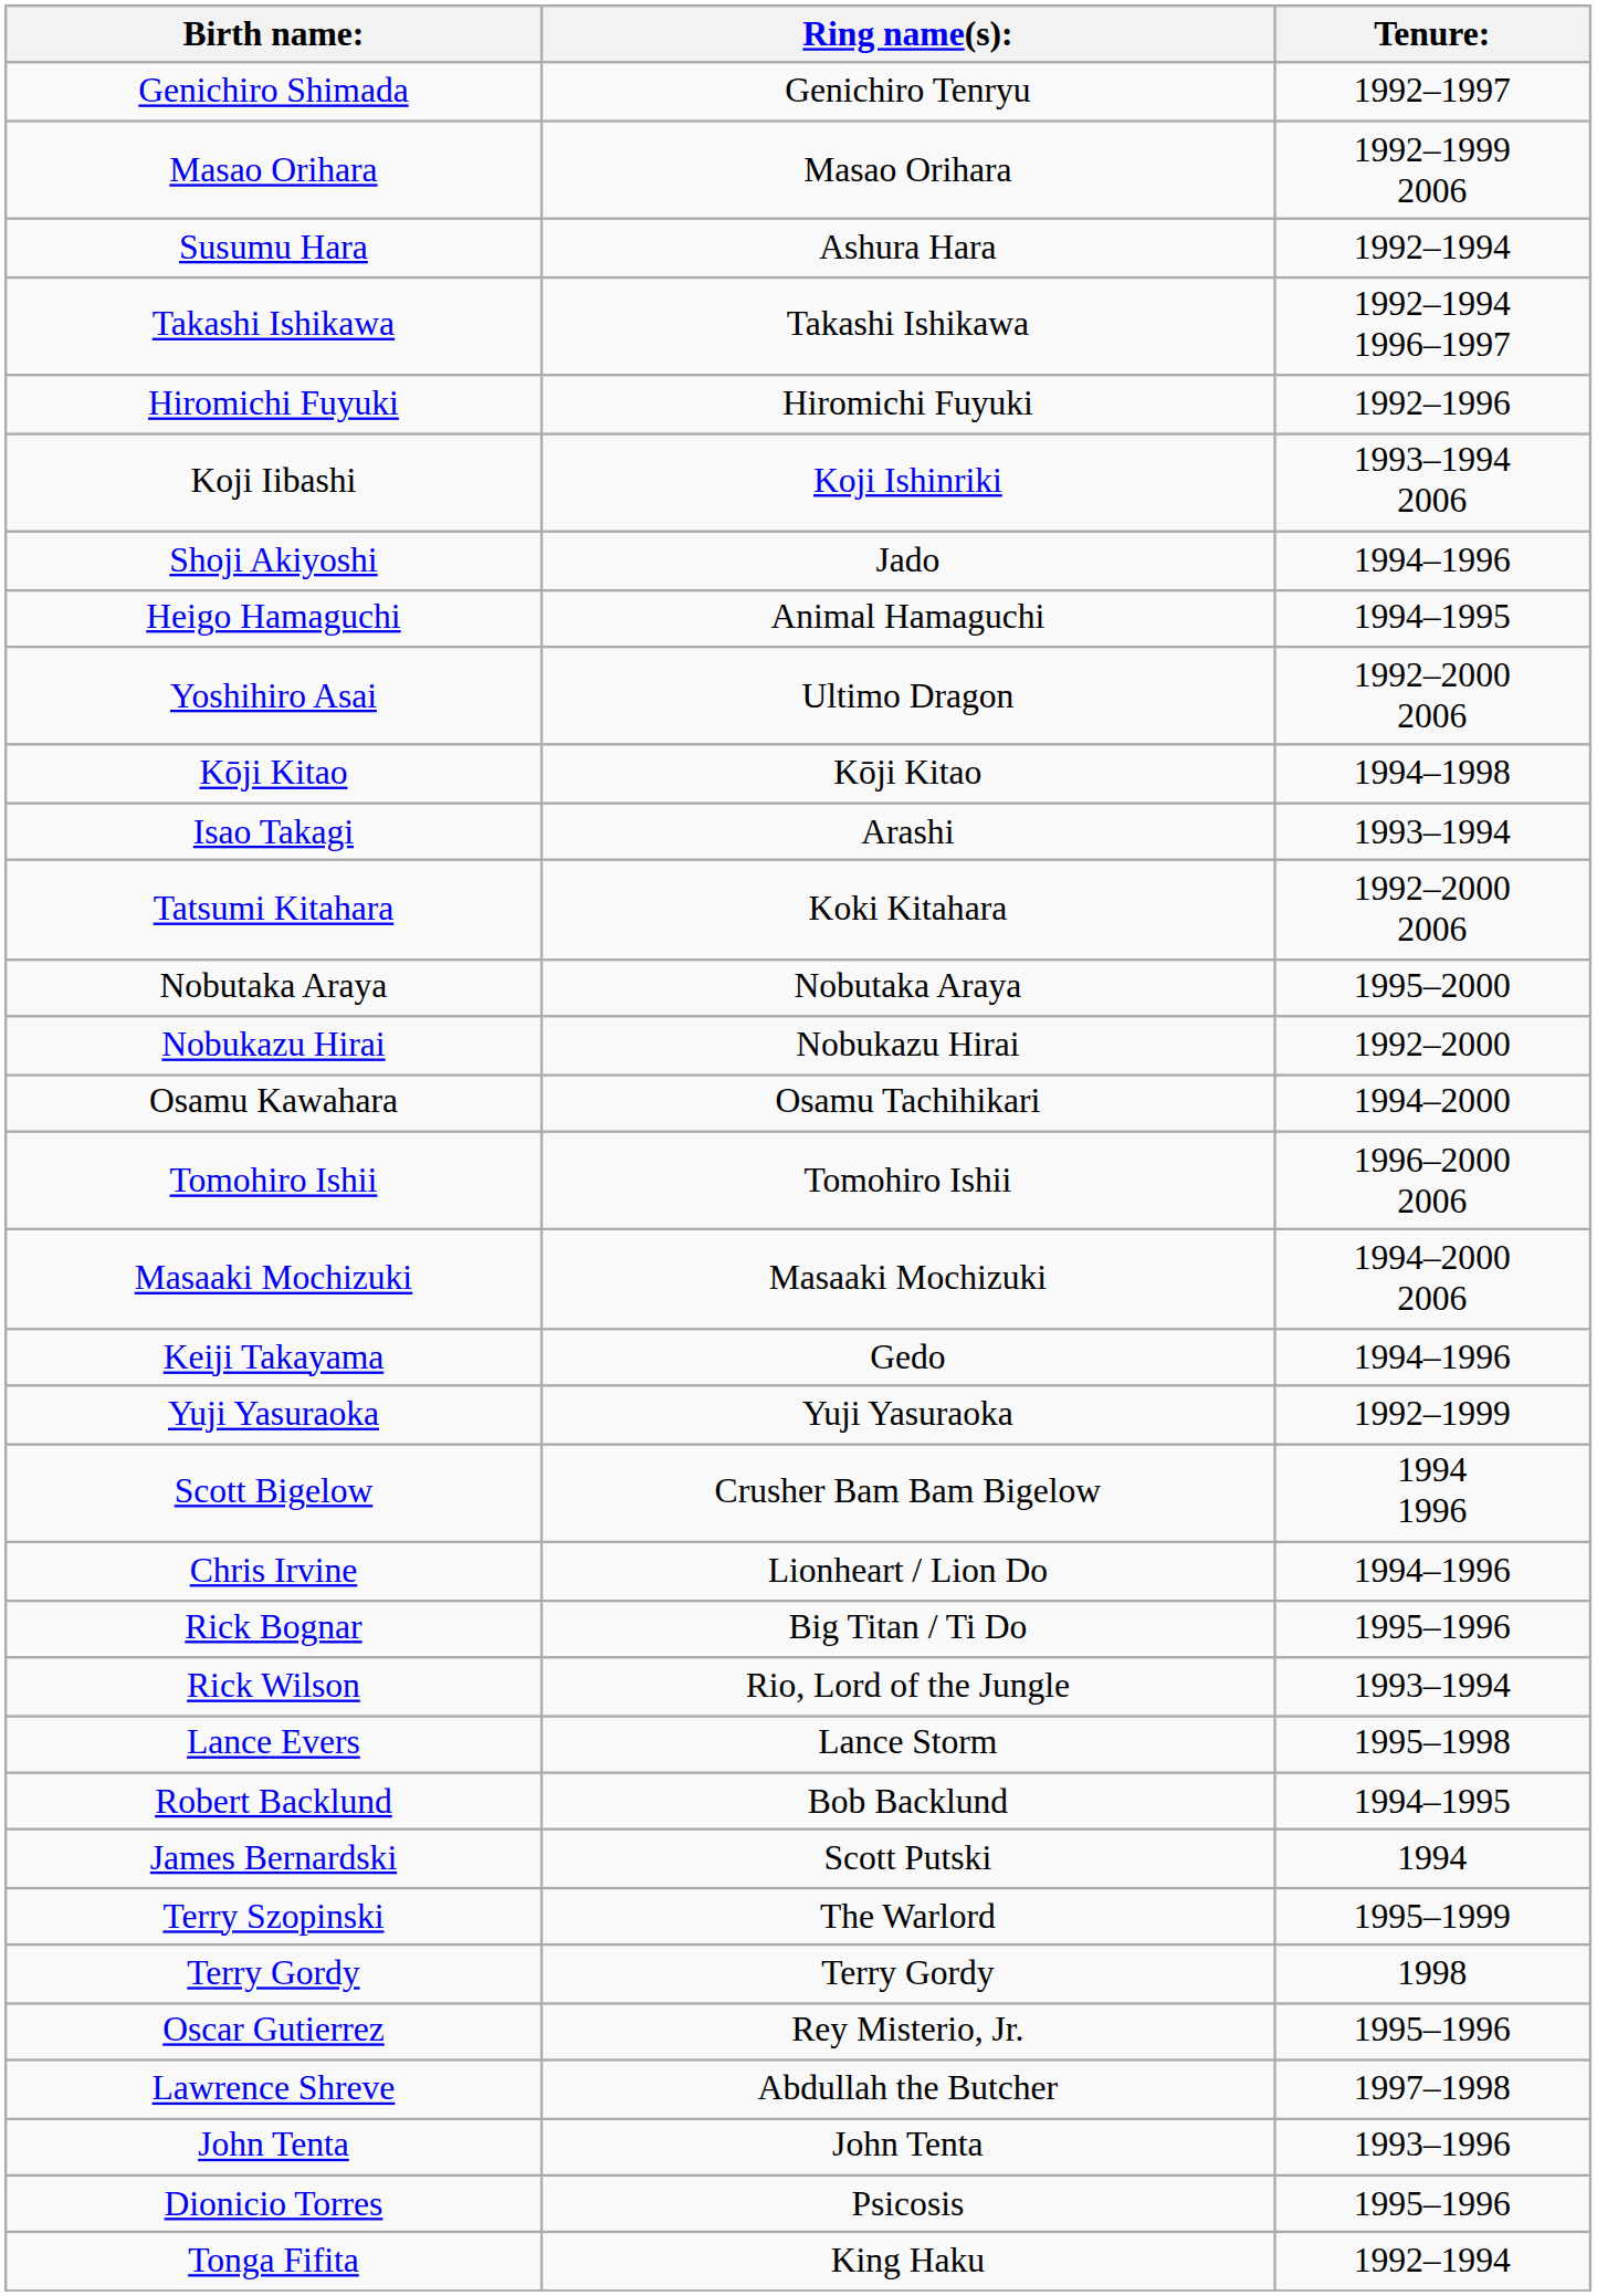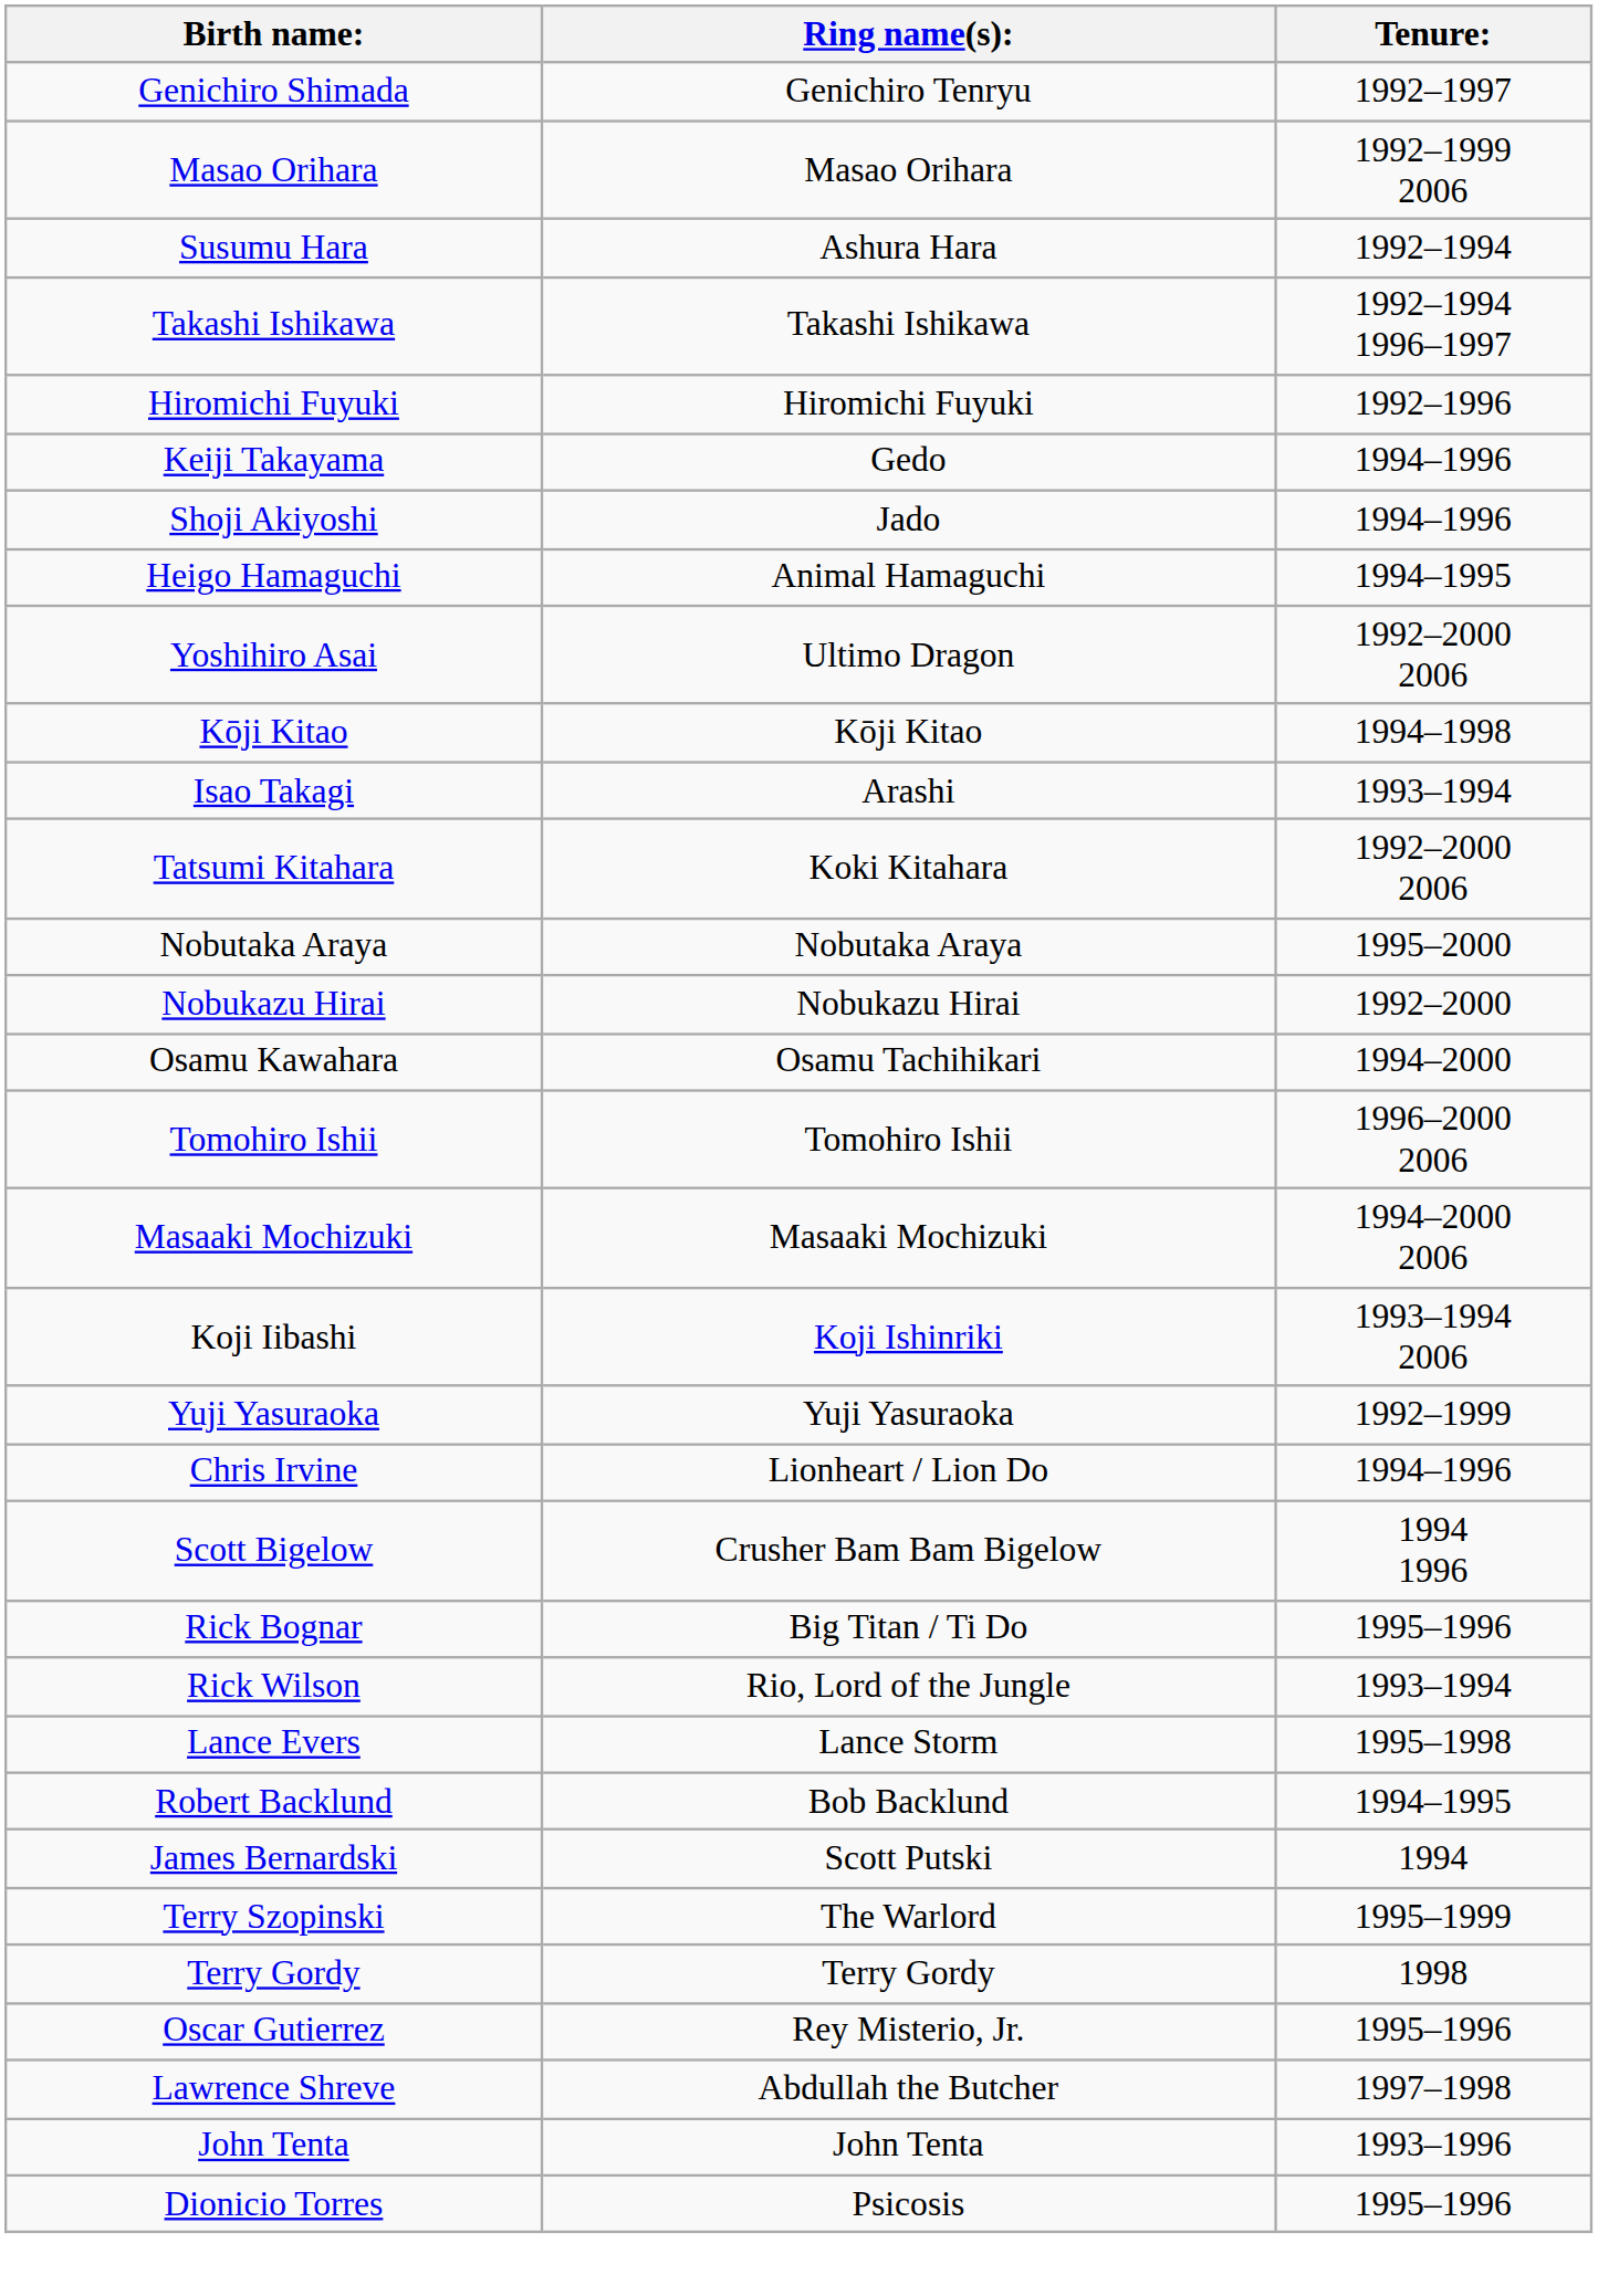rows swapped: Keiji Takayama <-> Koji Iibashi
rows swapped: Chris Irvine <-> Scott Bigelow
- row: Tonga Fifita | King Haku | 1992–1994
